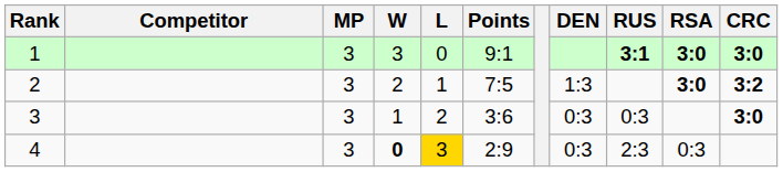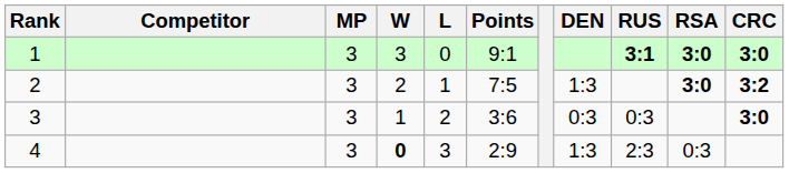4 | L: gold background -> no background
4 | DEN: 0:3 -> 1:3
